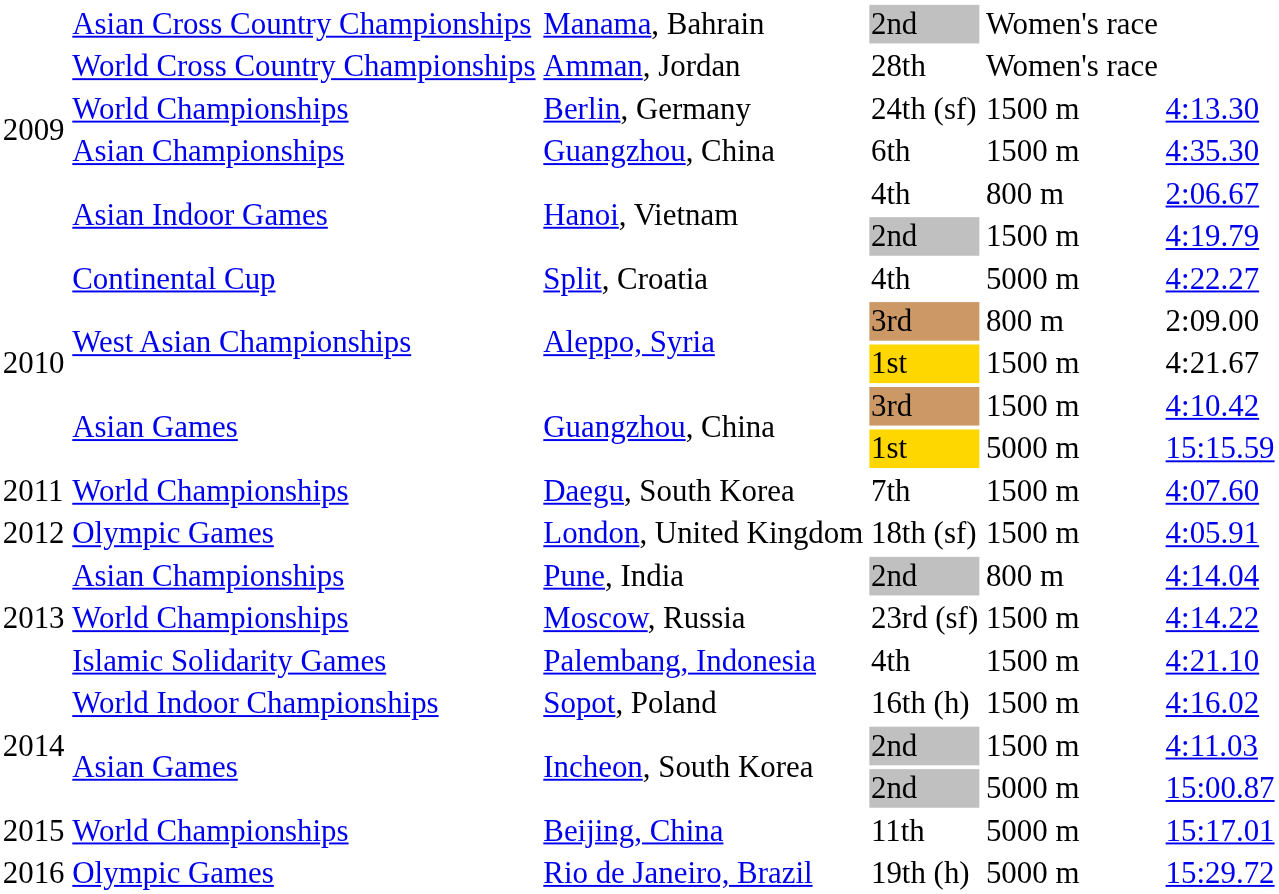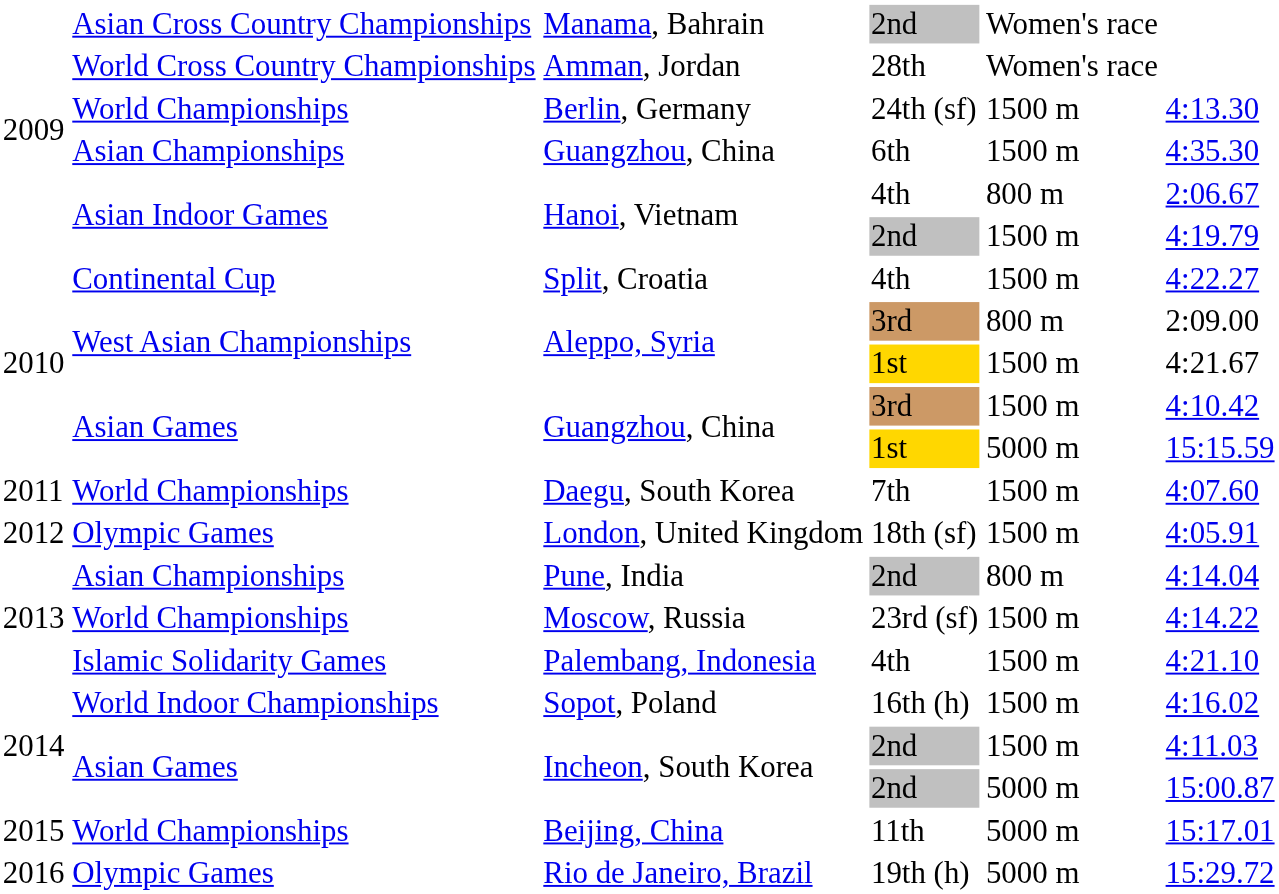Split, Croatia | column 5: 5000 m -> 1500 m
